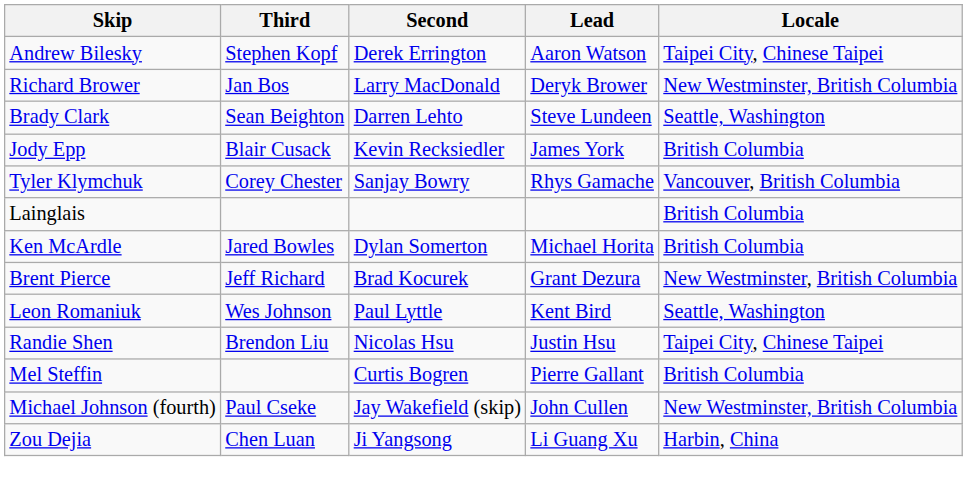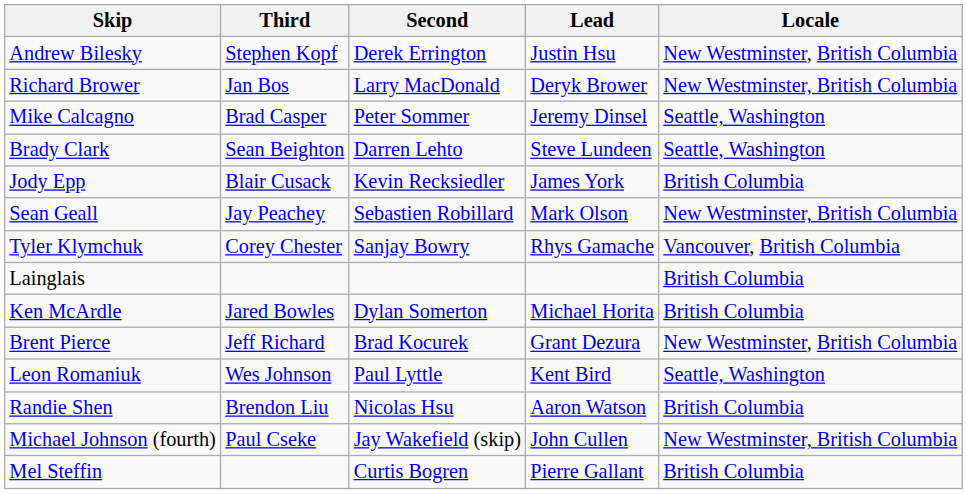Andrew Bilesky | Lead: Aaron Watson -> Justin Hsu
Andrew Bilesky | Locale: Taipei City, Chinese Taipei -> New Westminster, British Columbia
+ row: Mike Calcagno | Brad Casper | Peter Sommer | Jeremy Dinsel | Seattle, Washington
+ row: Sean Geall | Jay Peachey | Sebastien Robillard | Mark Olson | New Westminster, British Columbia
Randie Shen | Lead: Justin Hsu -> Aaron Watson
Randie Shen | Locale: Taipei City, Chinese Taipei -> British Columbia
rows swapped: Mel Steffin <-> Michael Johnson (fourth)
- row: Zou Dejia | Chen Luan | Ji Yangsong | Li Guang Xu | Harbin, China
